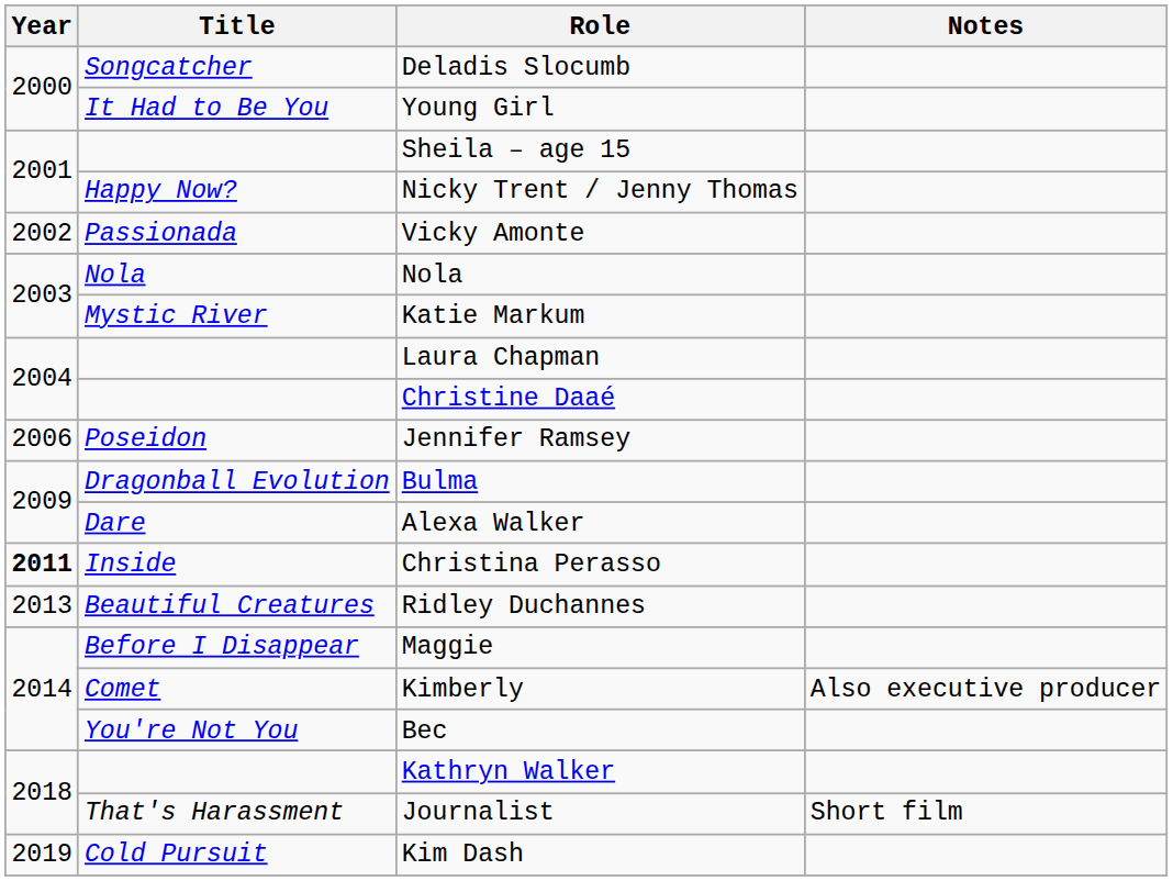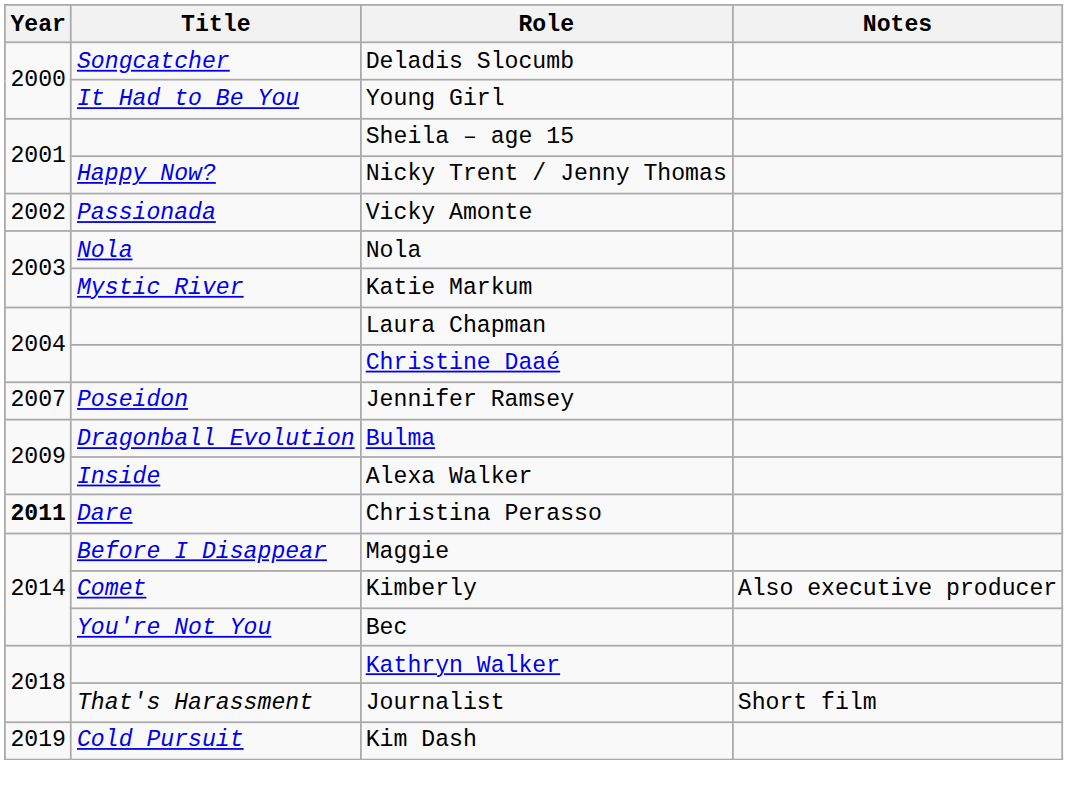Jennifer Ramsey | Year: 2006 -> 2007
Alexa Walker | Title: Dare -> Inside
Christina Perasso | Title: Inside -> Dare
- row: 2013 | Beautiful Creatures | Ridley Duchannes
